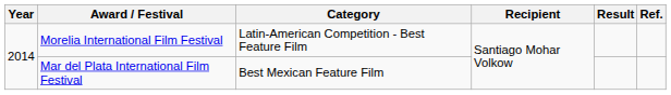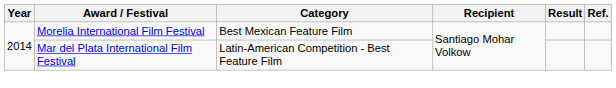Morelia International Film Festival | Category: Latin-American Competition - Best Feature Film -> Best Mexican Feature Film
Mar del Plata International Film Festival | Category: Best Mexican Feature Film -> Latin-American Competition - Best Feature Film
